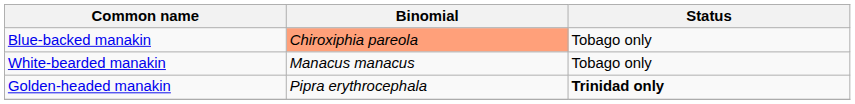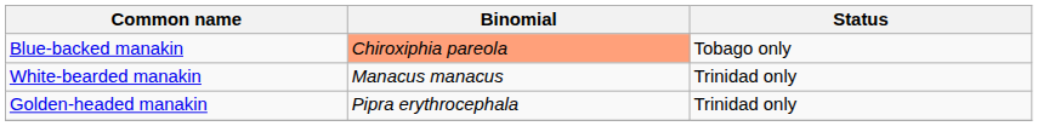White-bearded manakin | Status: Tobago only -> Trinidad only
Golden-headed manakin | Status: bold -> normal
